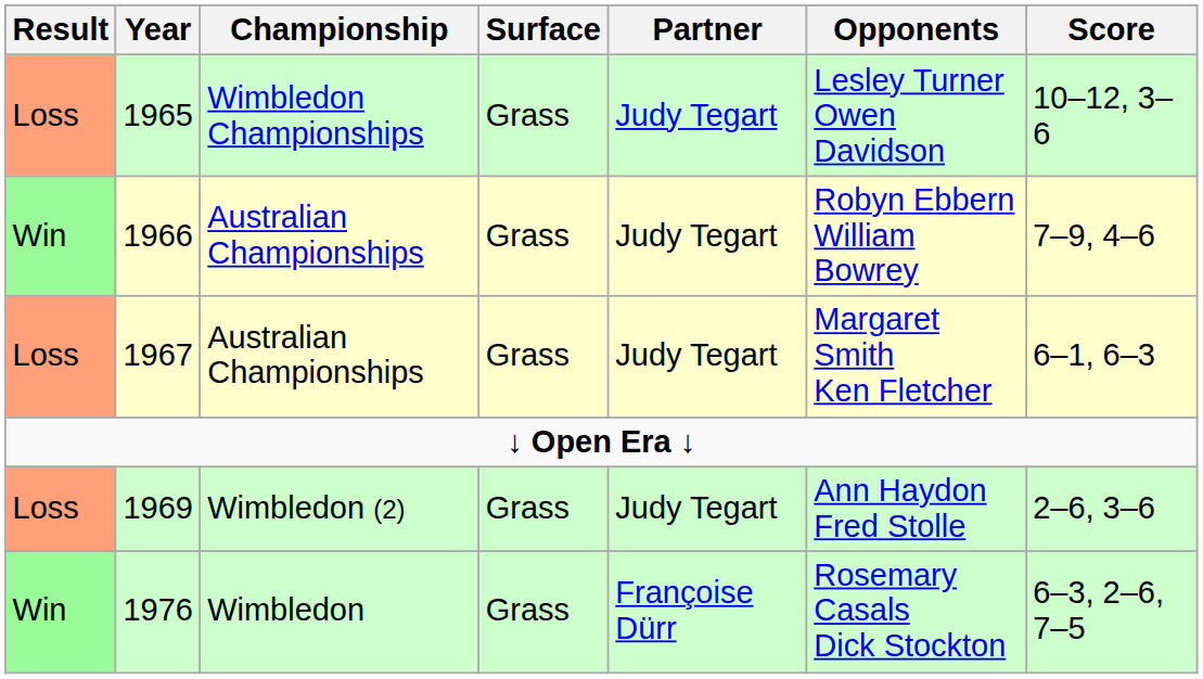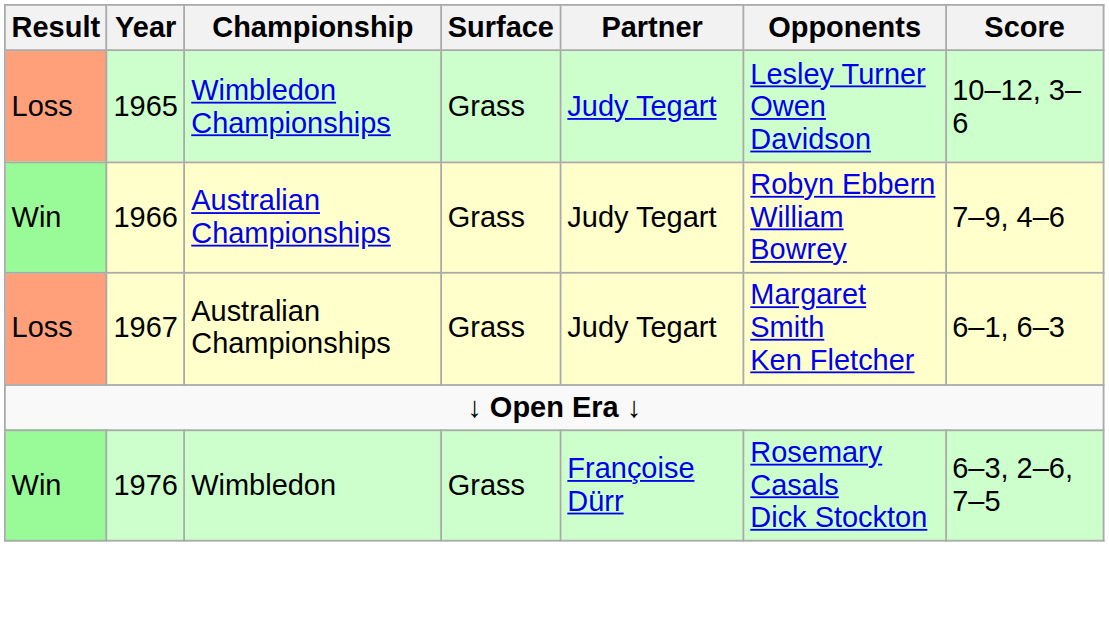- row: Loss | 1969 | Wimbledon (2) | Grass | Judy Tegart | Ann Haydon Fred Stolle | 2–6, 3–6
